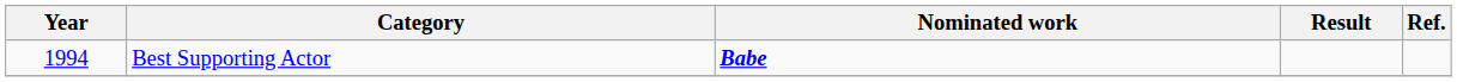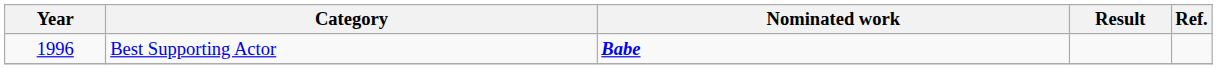Best Supporting Actor | Year: 1994 -> 1996
